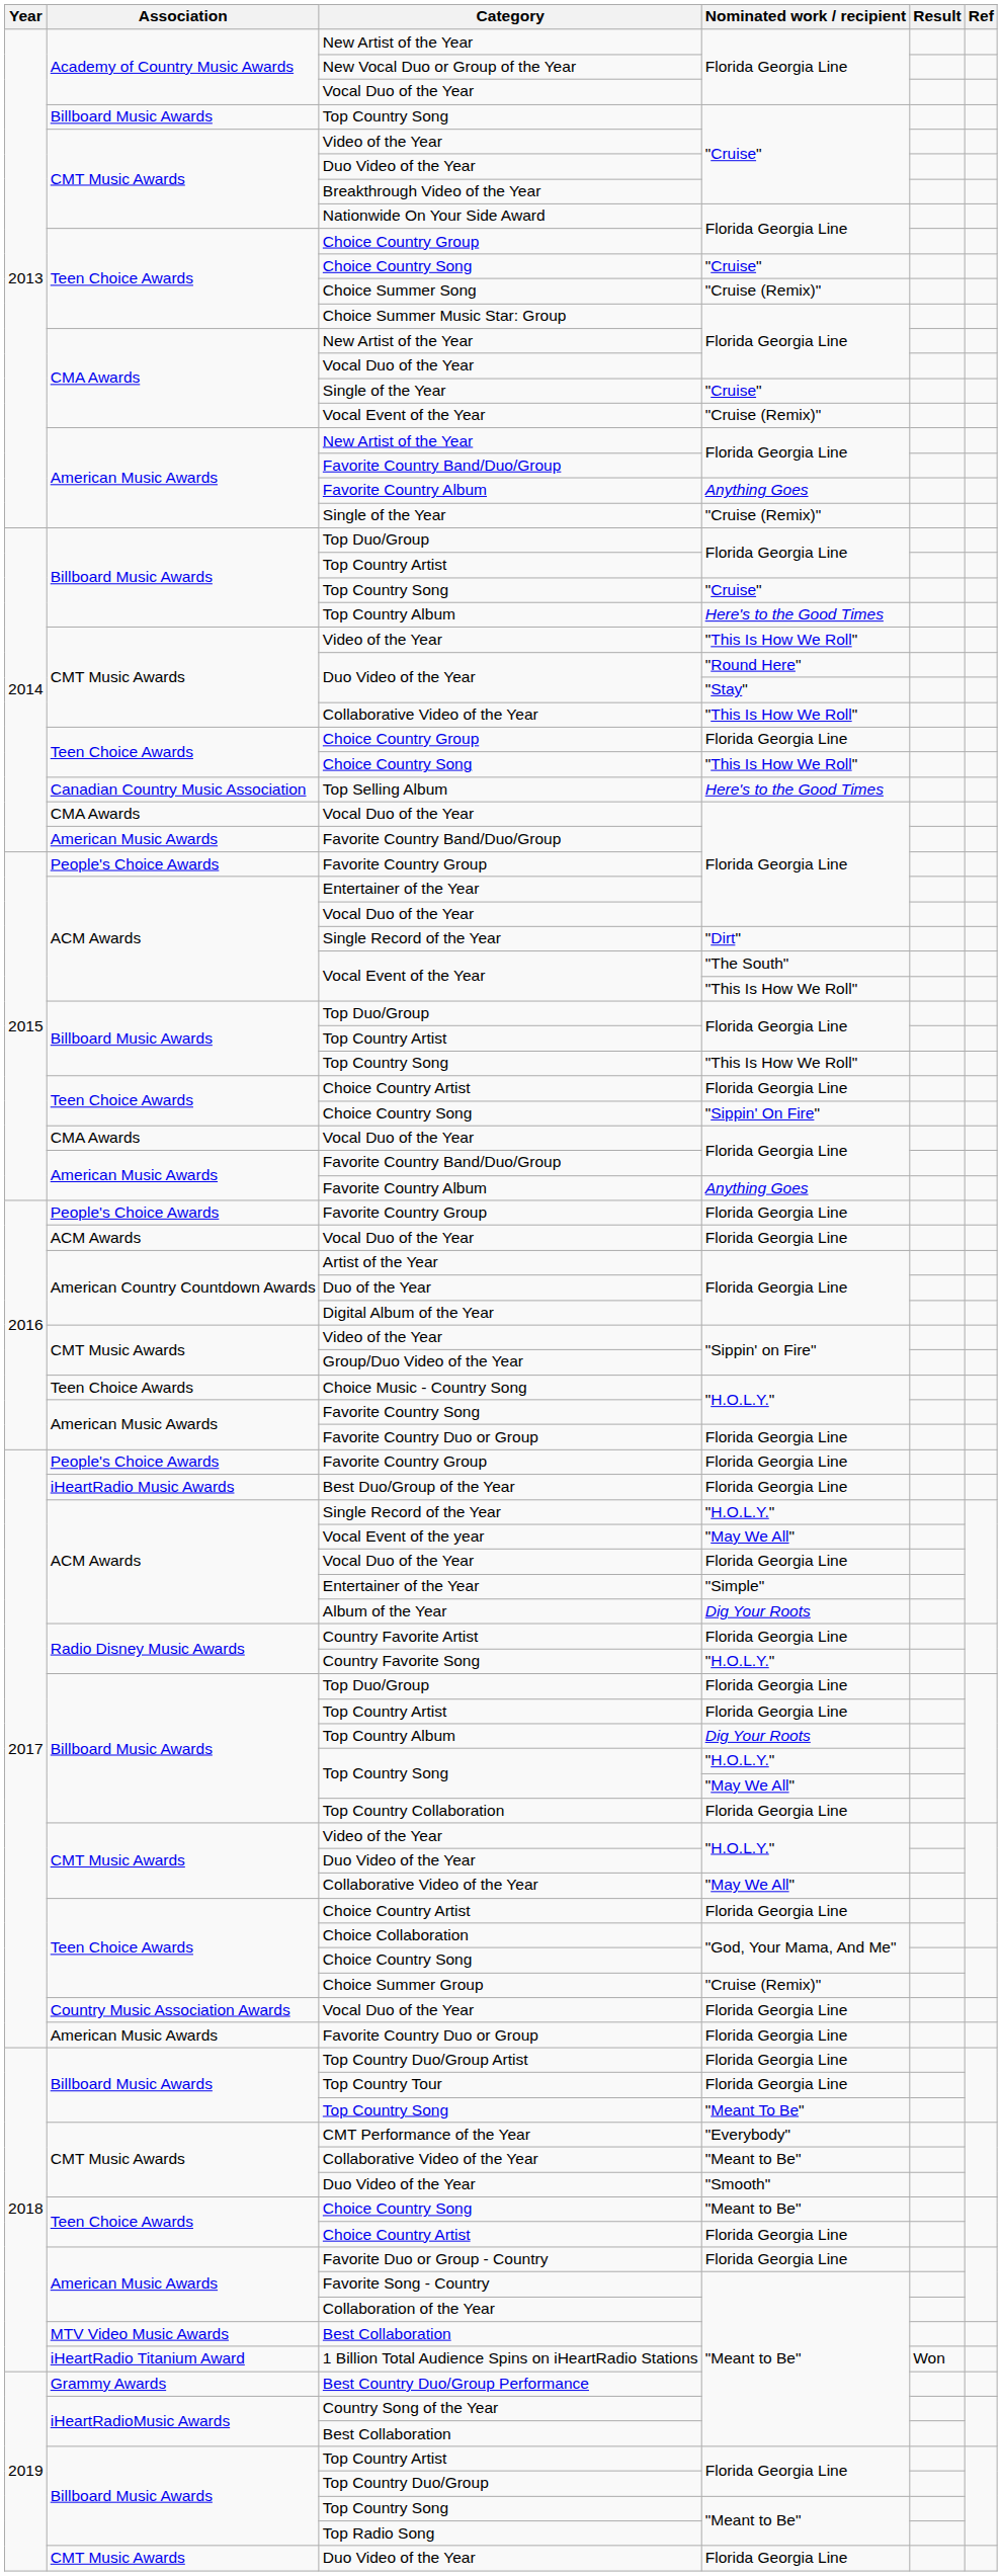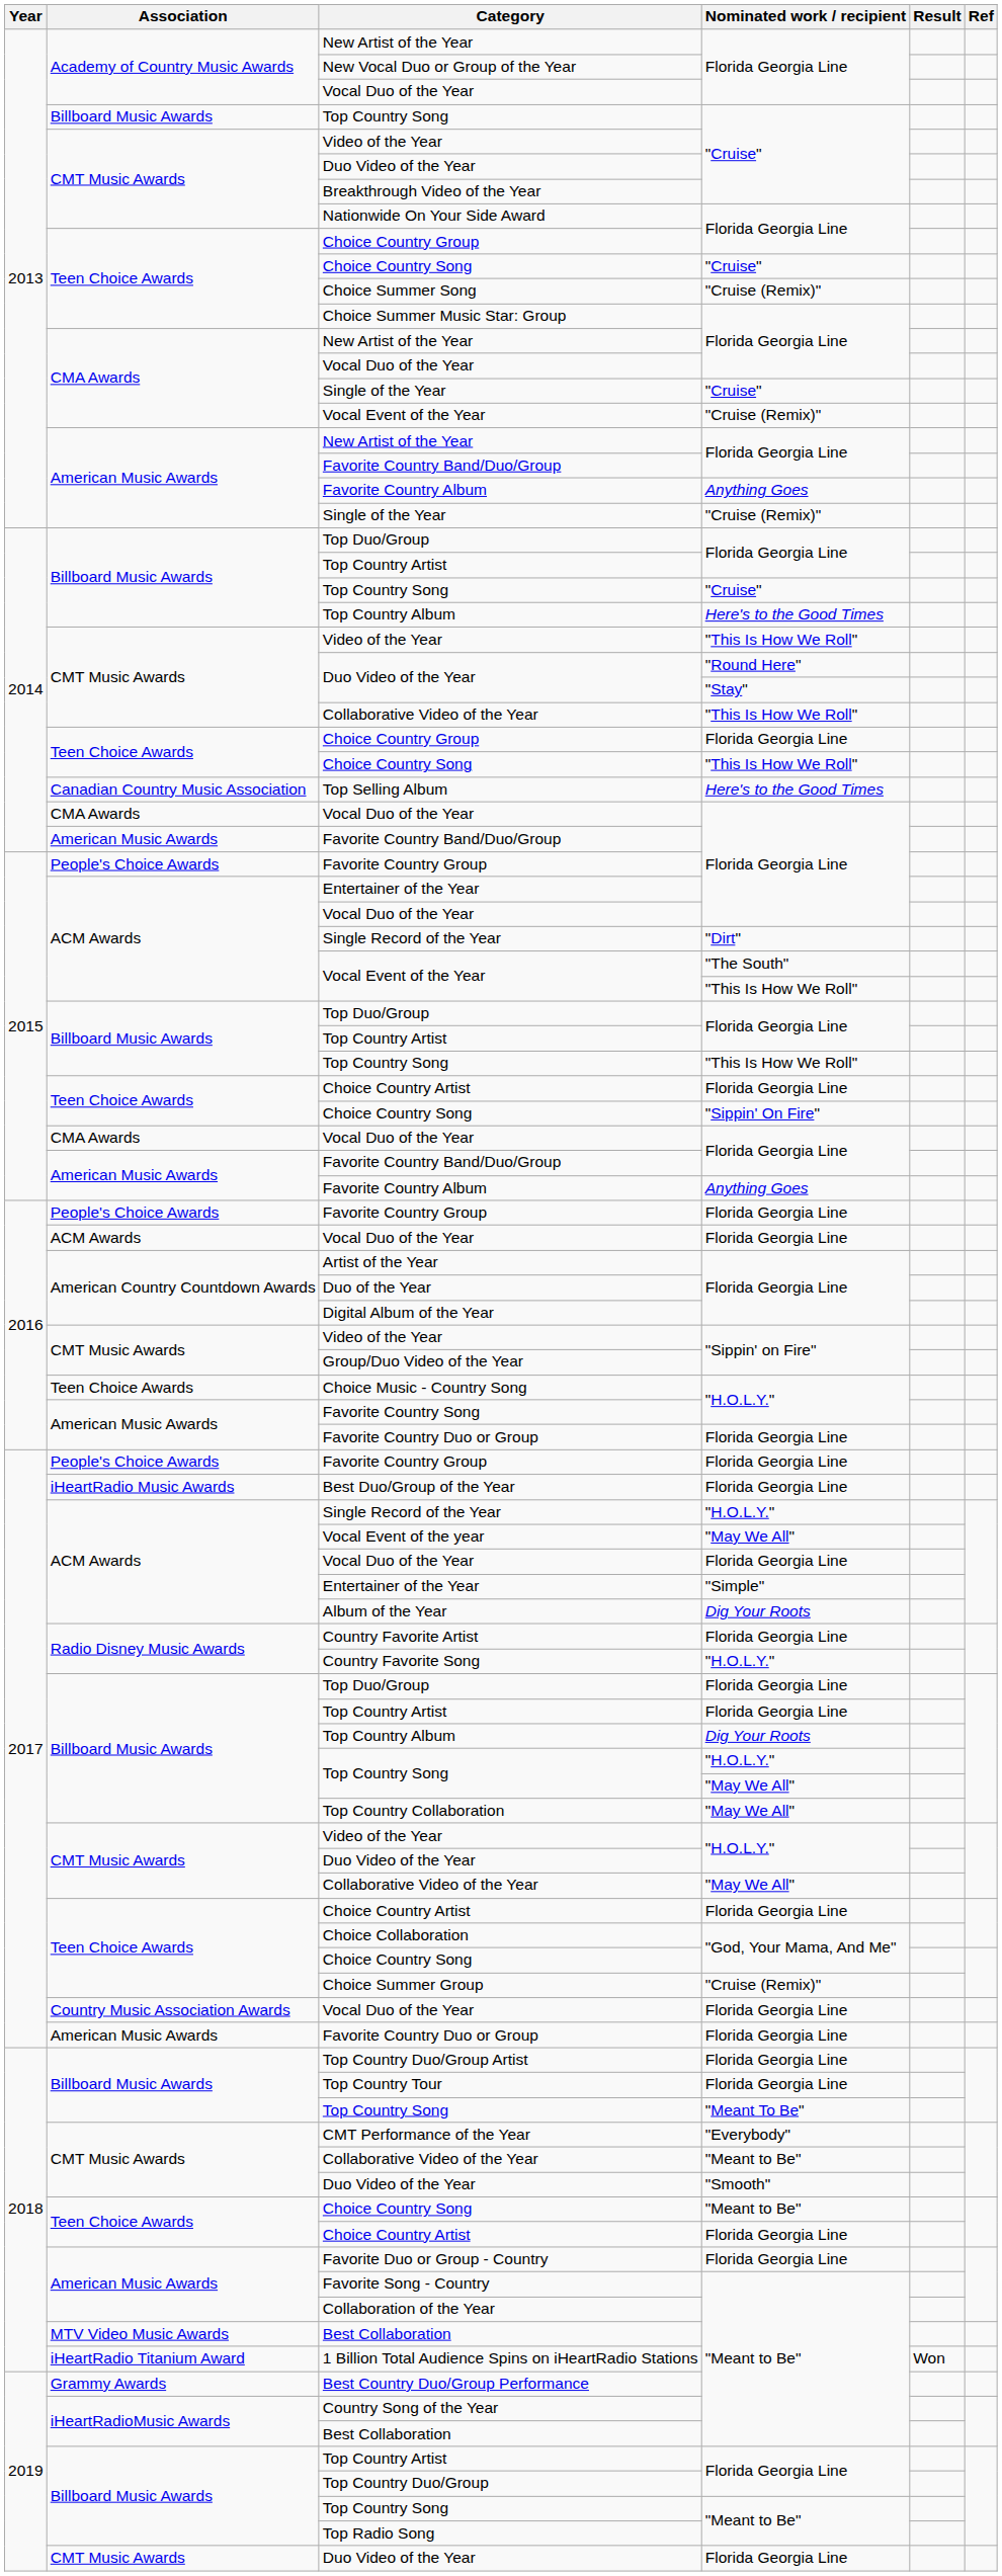Top Country Collaboration | Nominated work / recipient: Florida Georgia Line -> "May We All"
